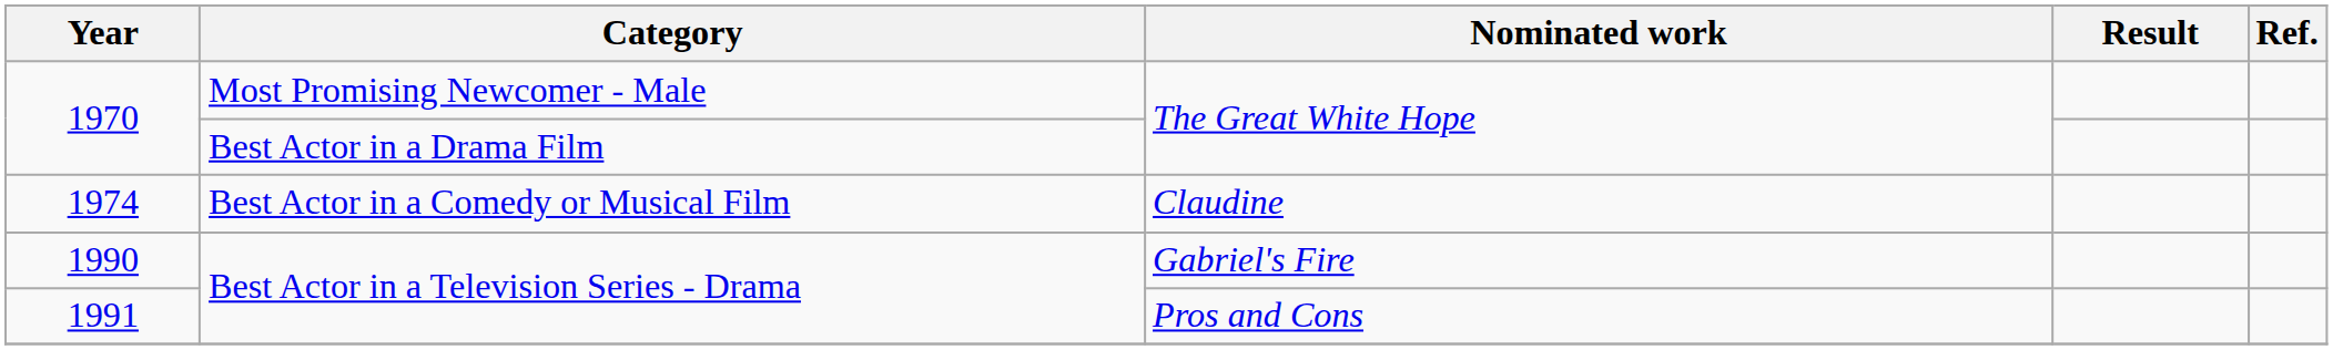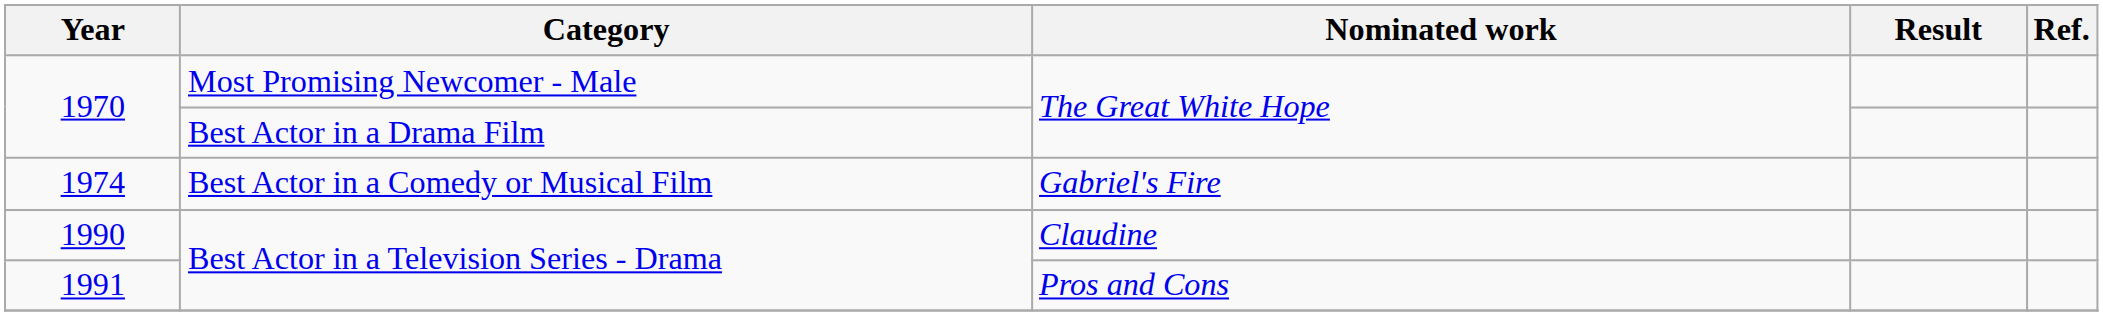1974 | Nominated work: Claudine -> Gabriel's Fire
1990 | Nominated work: Gabriel's Fire -> Claudine
